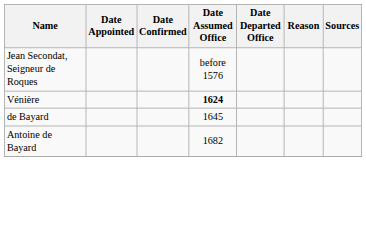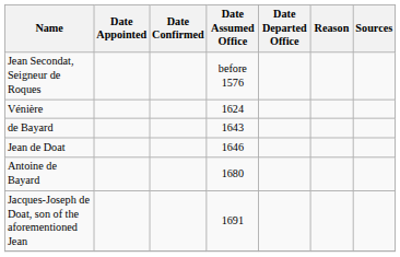Vénière | Date Assumed Office: bold -> normal
de Bayard | Date Assumed Office: 1645 -> 1643
+ row: Jean de Doat | 1646
Antoine de Bayard | Date Assumed Office: 1682 -> 1680
+ row: Jacques-Joseph de Doat, son of the aforementioned Jean | 1691
